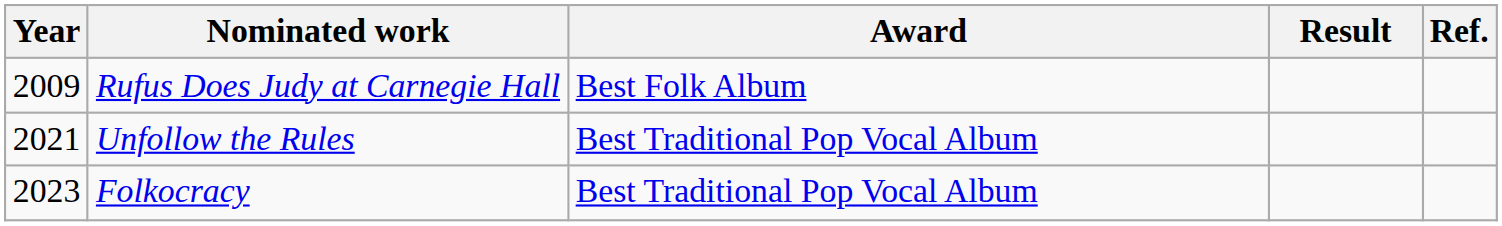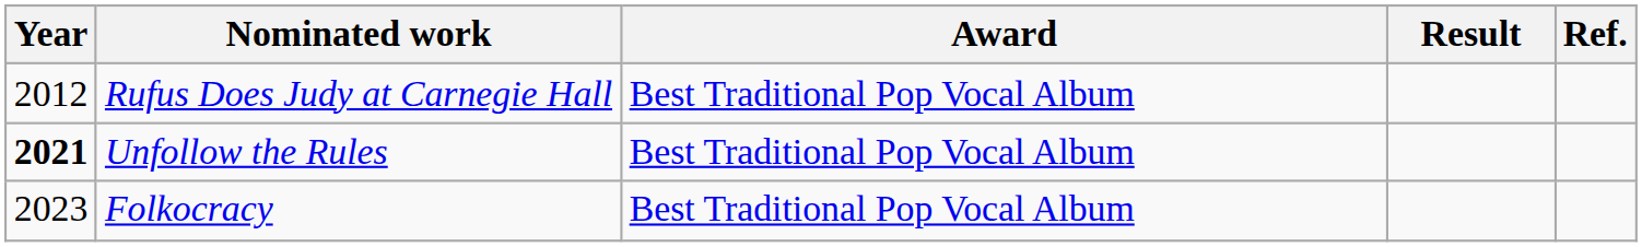Rufus Does Judy at Carnegie Hall | Year: 2009 -> 2012
Rufus Does Judy at Carnegie Hall | Award: Best Folk Album -> Best Traditional Pop Vocal Album
Unfollow the Rules | Year: normal -> bold
